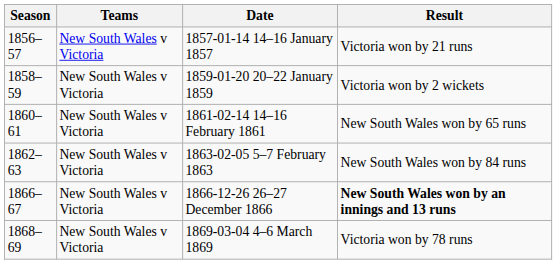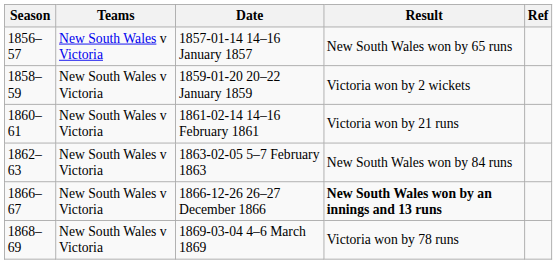+ column: Ref
1857-01-14 14–16 January 1857 | Result: Victoria won by 21 runs -> New South Wales won by 65 runs
1861-02-14 14–16 February 1861 | Result: New South Wales won by 65 runs -> Victoria won by 21 runs
